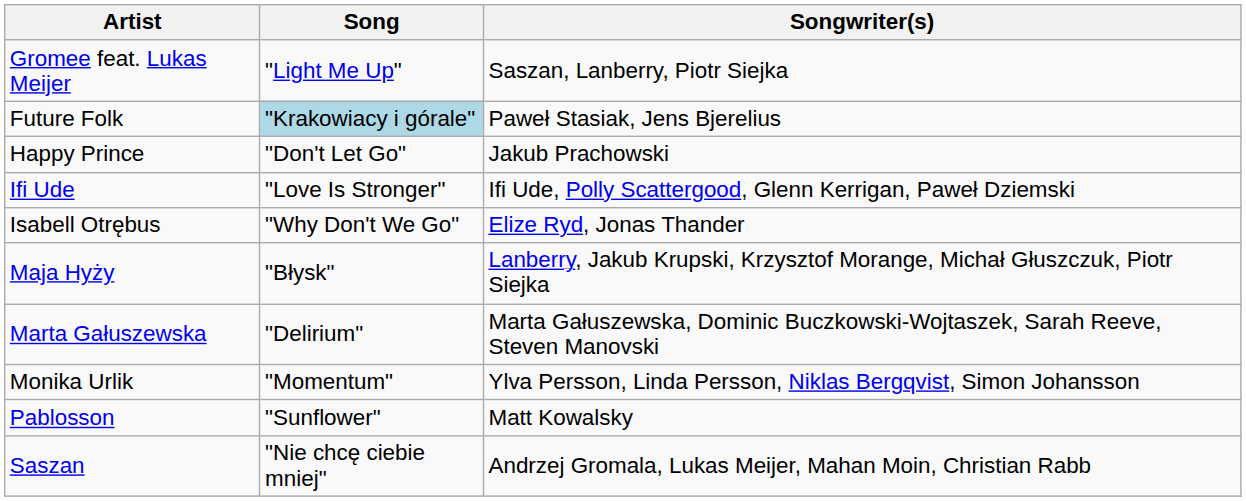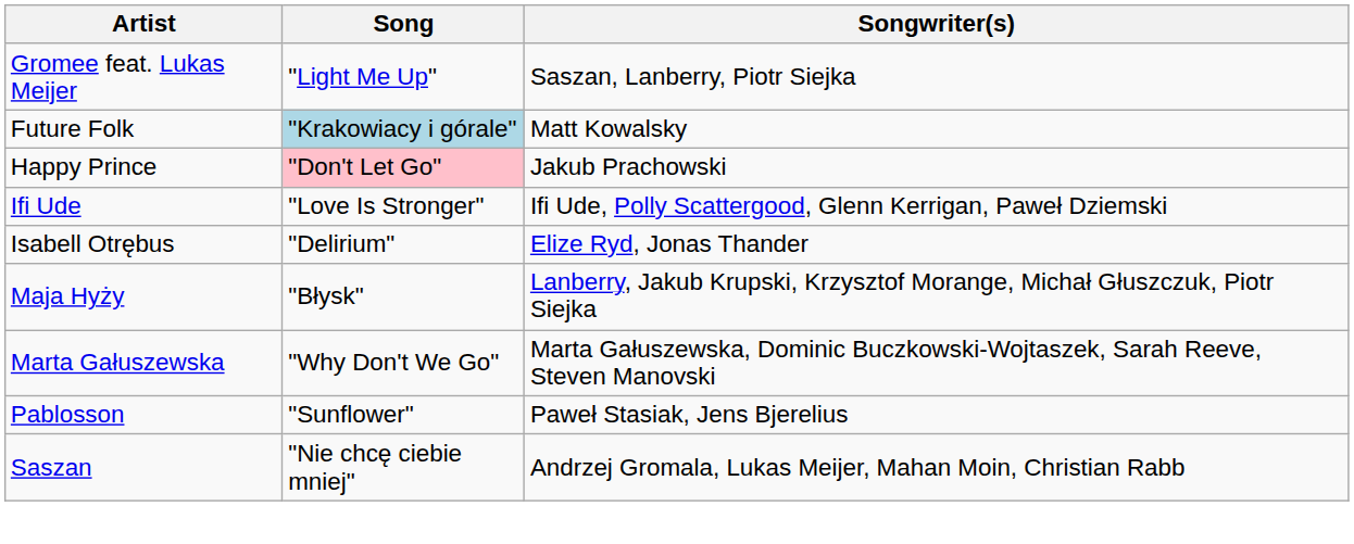Future Folk | Songwriter(s): Paweł Stasiak, Jens Bjerelius -> Matt Kowalsky
Happy Prince | Song: no background -> pink background
Isabell Otrębus | Song: "Why Don't We Go" -> "Delirium"
Marta Gałuszewska | Song: "Delirium" -> "Why Don't We Go"
- row: Monika Urlik | "Momentum" | Ylva Persson, Linda Persson, Niklas Bergqvist, Simon Johansson
Pablosson | Songwriter(s): Matt Kowalsky -> Paweł Stasiak, Jens Bjerelius
